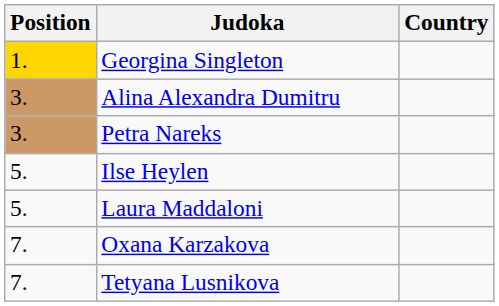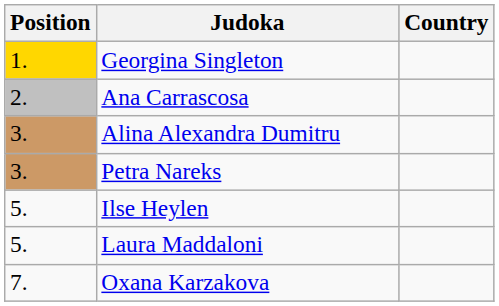+ row: 2. | Ana Carrascosa
- row: 7. | Tetyana Lusnikova
